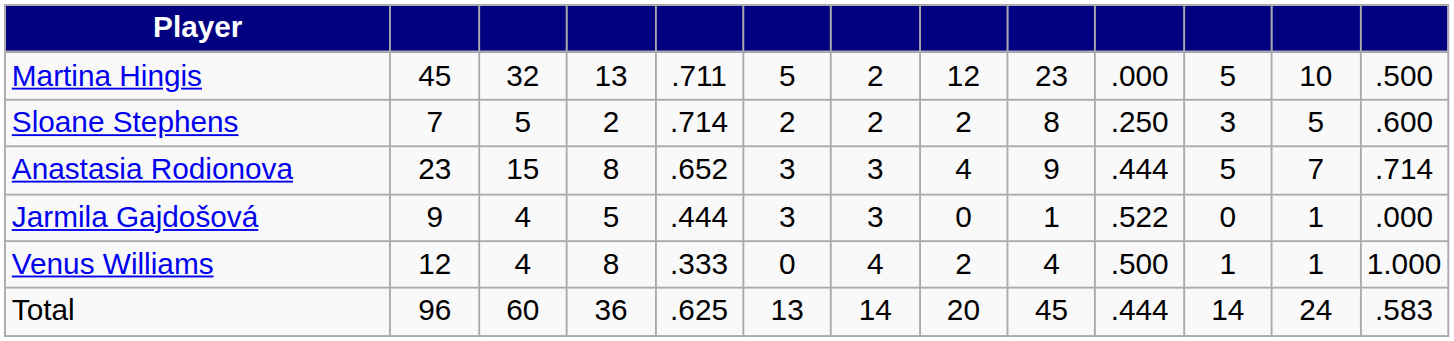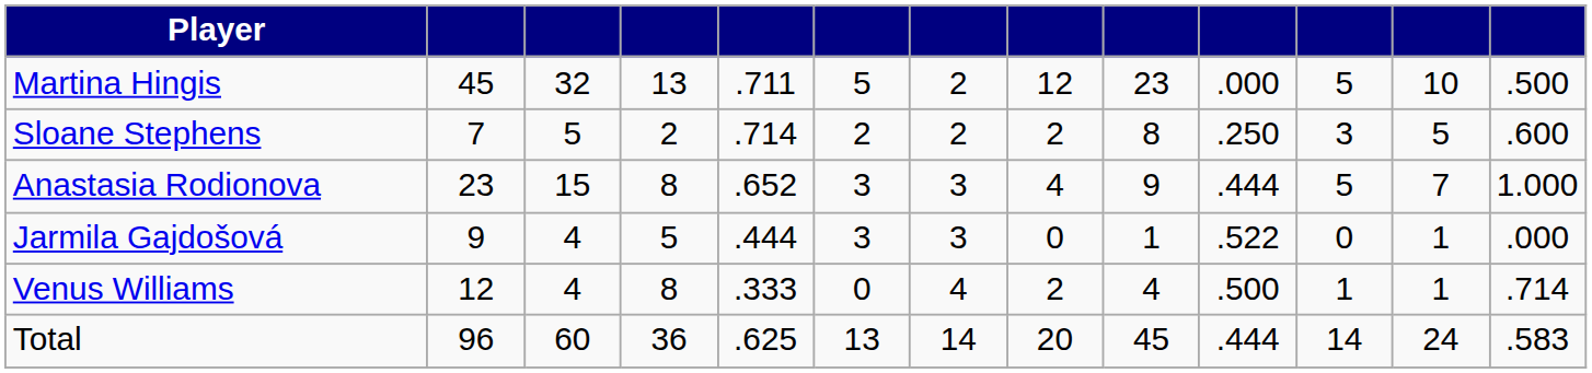Anastasia Rodionova | column 13: .714 -> 1.000
Venus Williams | column 13: 1.000 -> .714
